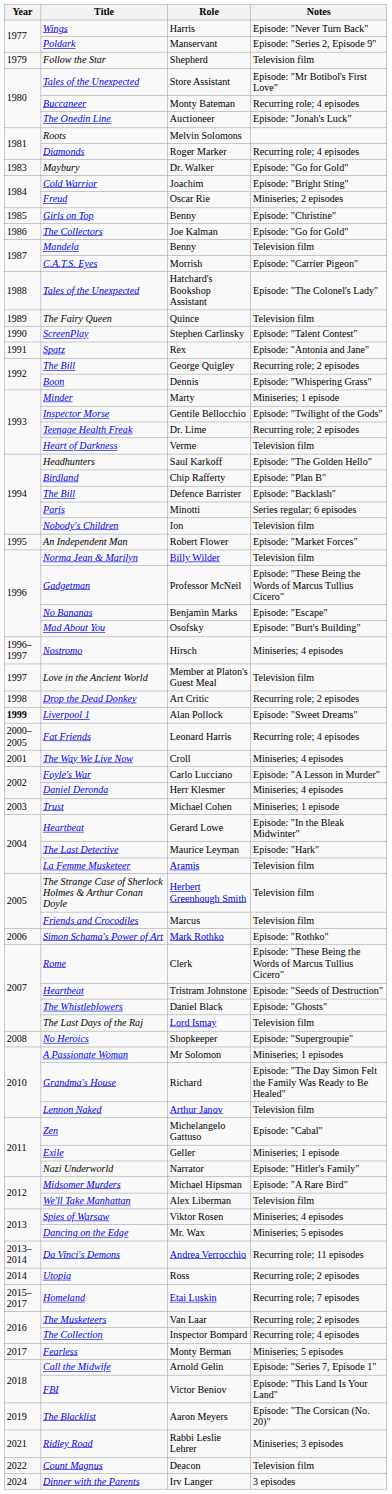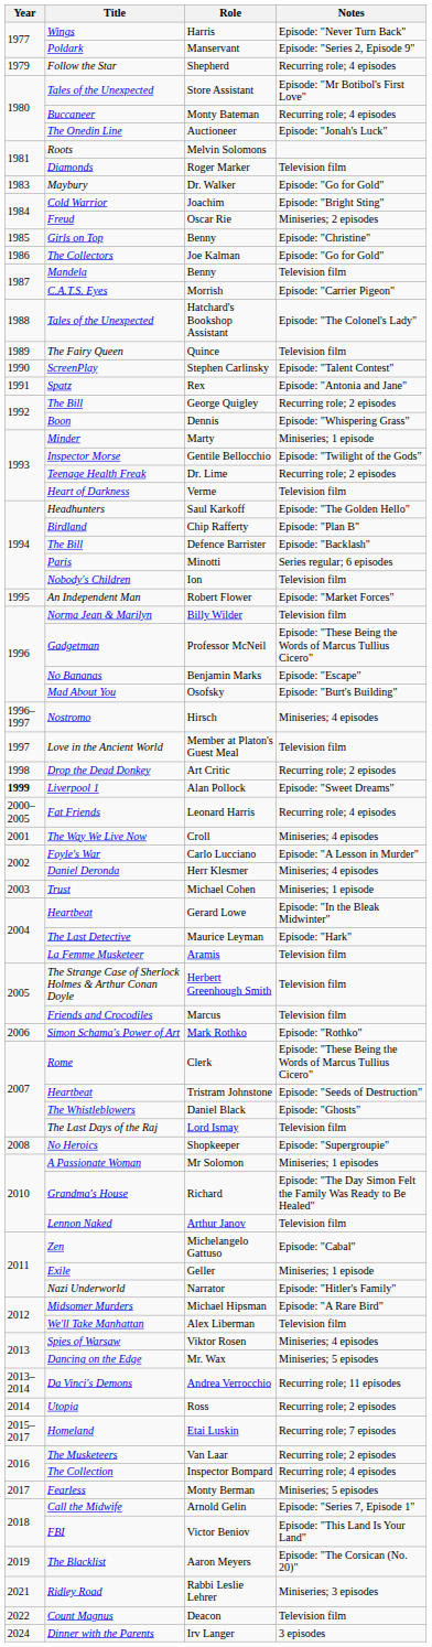Shepherd | Notes: Television film -> Recurring role; 4 episodes
Roger Marker | Notes: Recurring role; 4 episodes -> Television film
